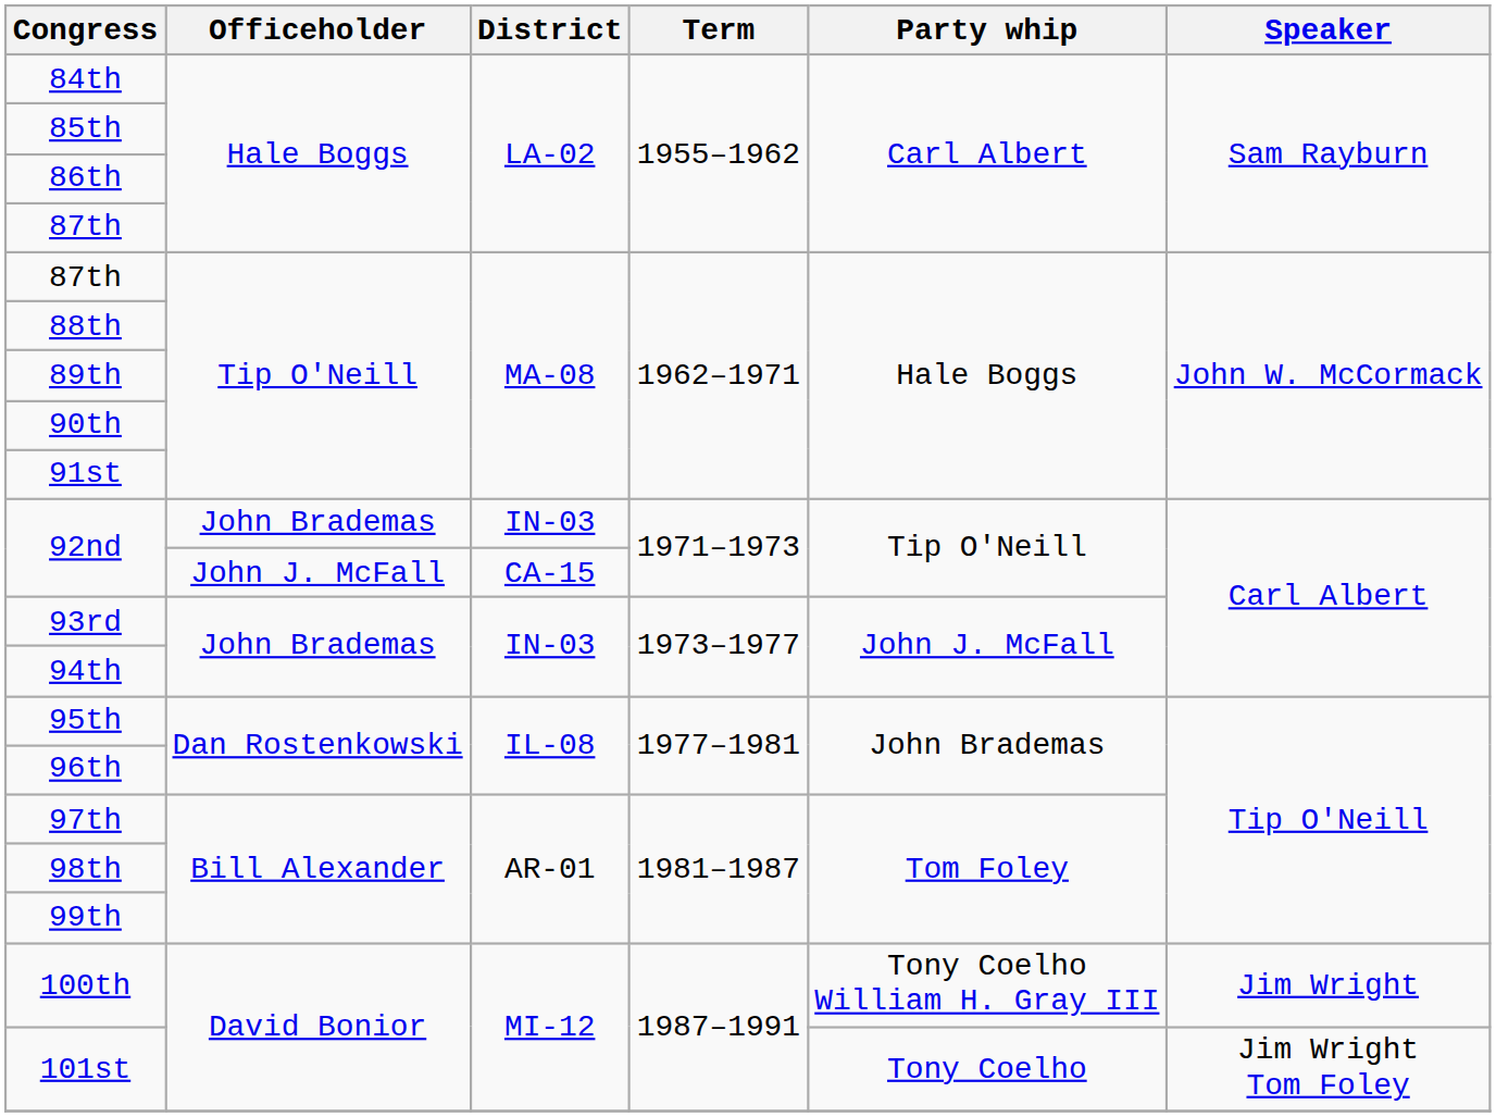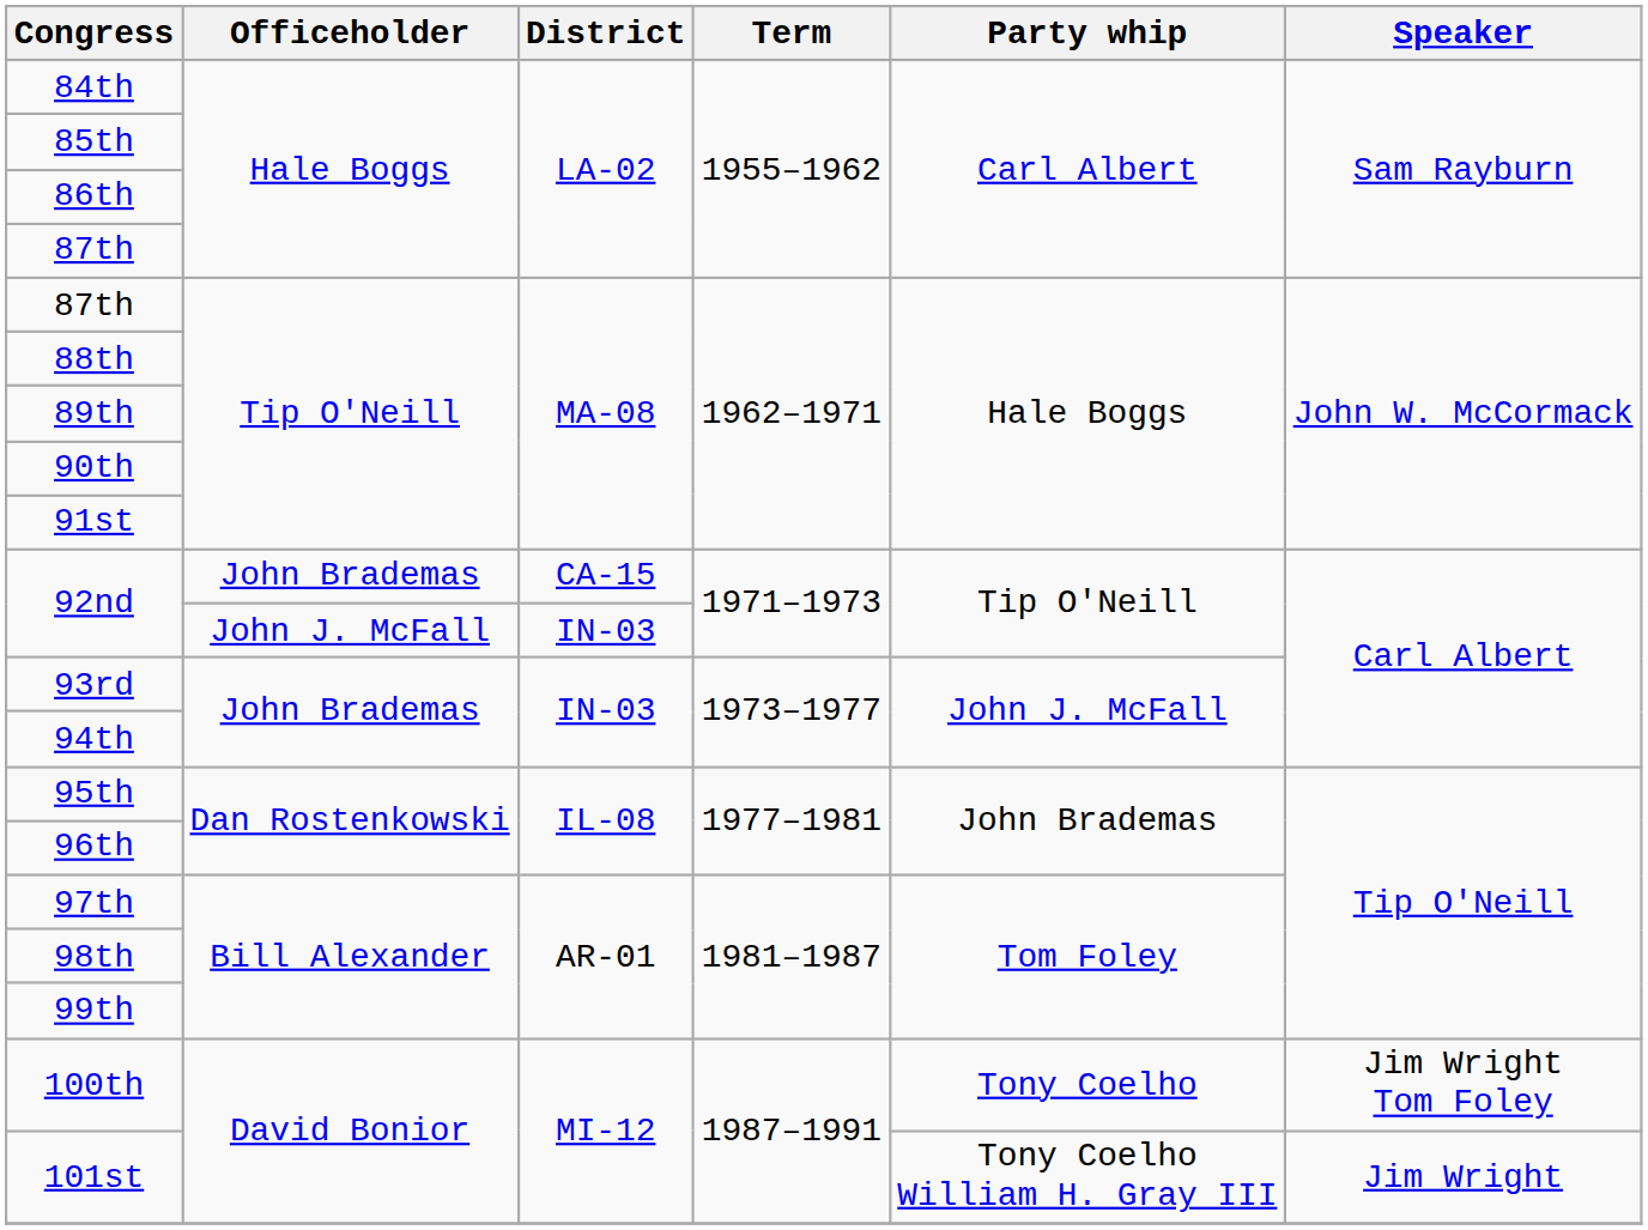92nd / John Brademas | District: IN-03 -> CA-15
92nd / John J. McFall | District: CA-15 -> IN-03
100th | Party whip: Tony Coelho William H. Gray III -> Tony Coelho
100th | Speaker: Jim Wright -> Jim Wright Tom Foley
101st | Party whip: Tony Coelho -> Tony Coelho William H. Gray III
101st | Speaker: Jim Wright Tom Foley -> Jim Wright
